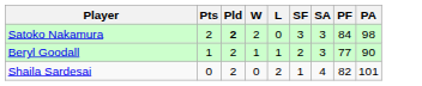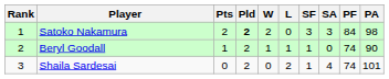+ column: Rank | 1 | 2 | 3
Beryl Goodall | SF: 2 -> 1
Beryl Goodall | SA: 3 -> 0
Beryl Goodall | PF: 77 -> 74
Shaila Sardesai | PF: 82 -> 74
